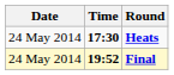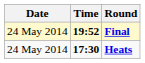rows swapped: Heats <-> Final
